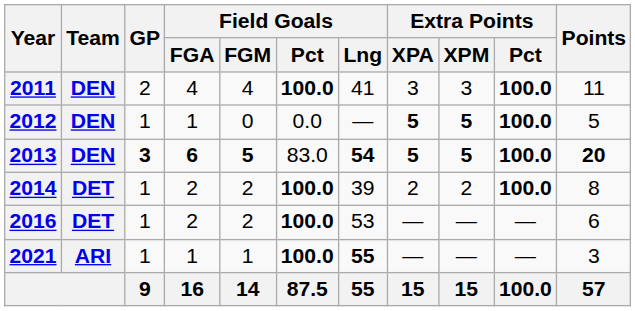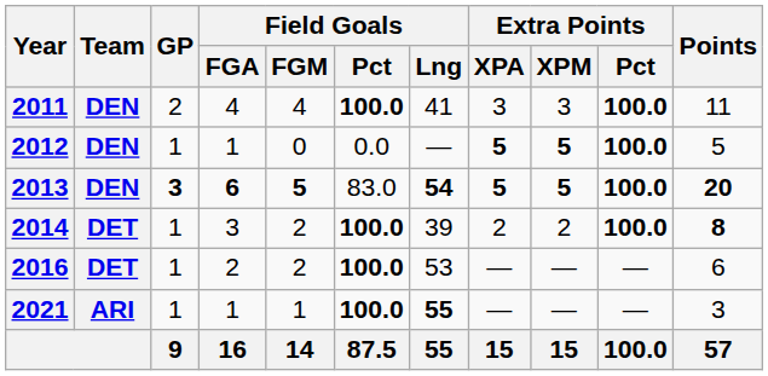2014 | Field Goals / FGA: 2 -> 3
2014 | Points: normal -> bold
